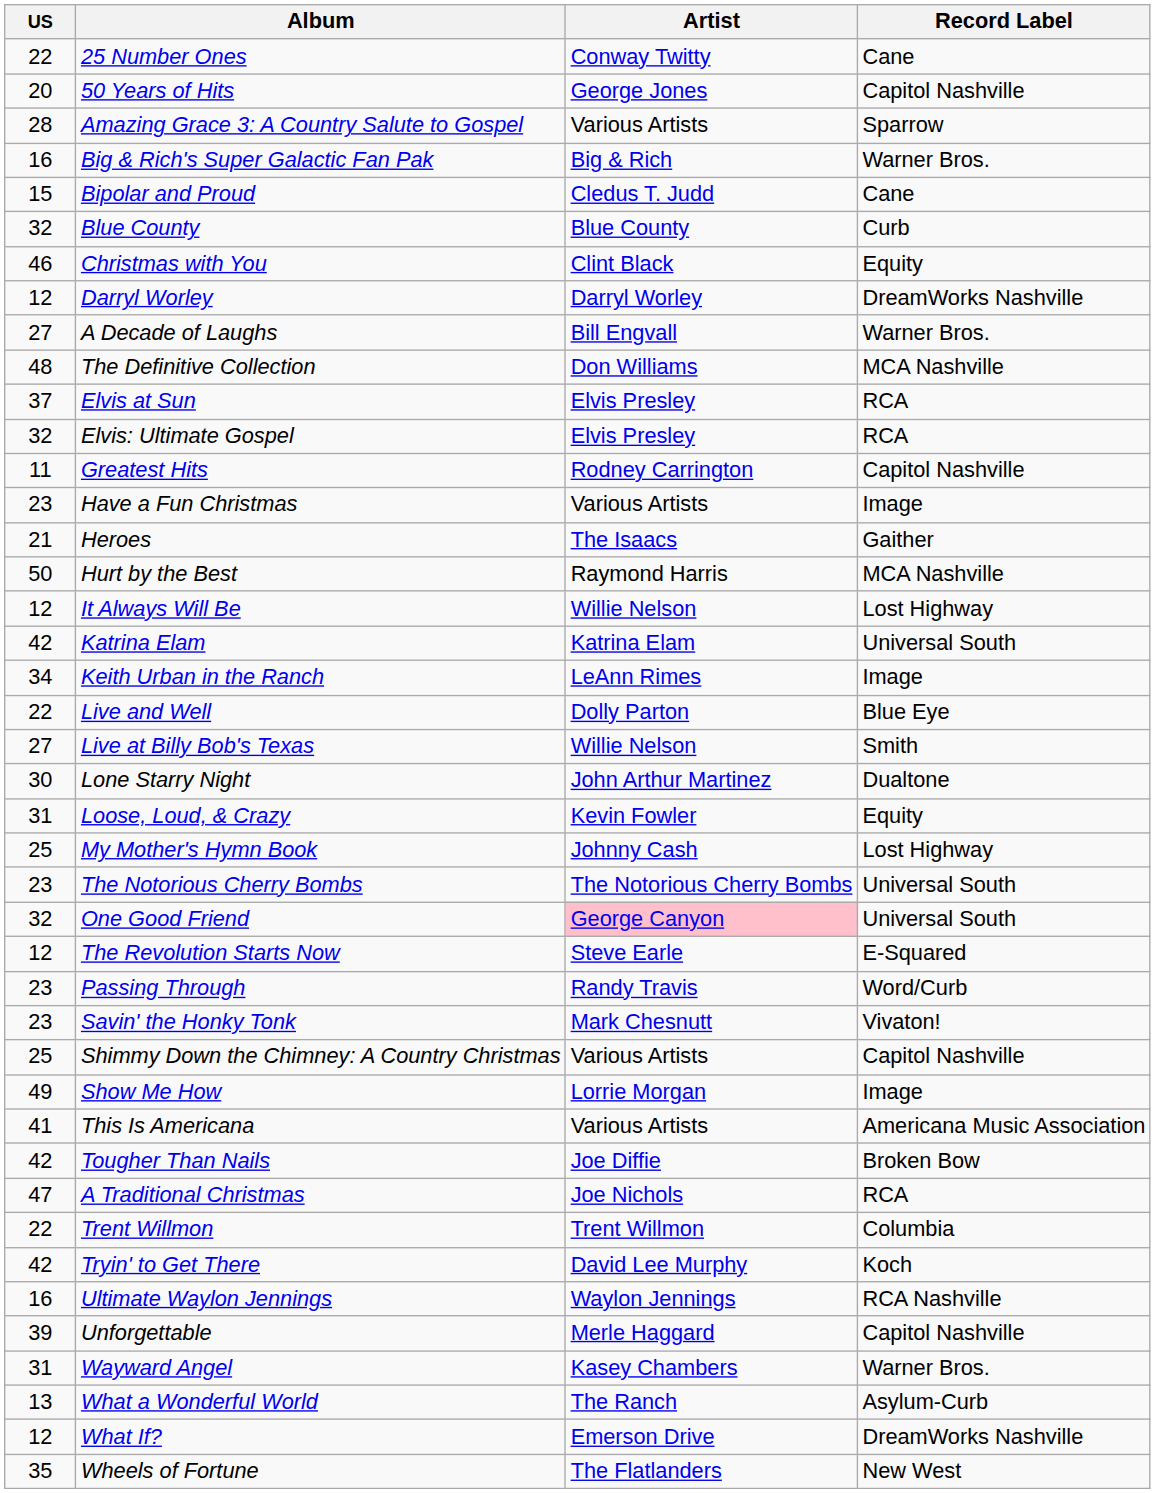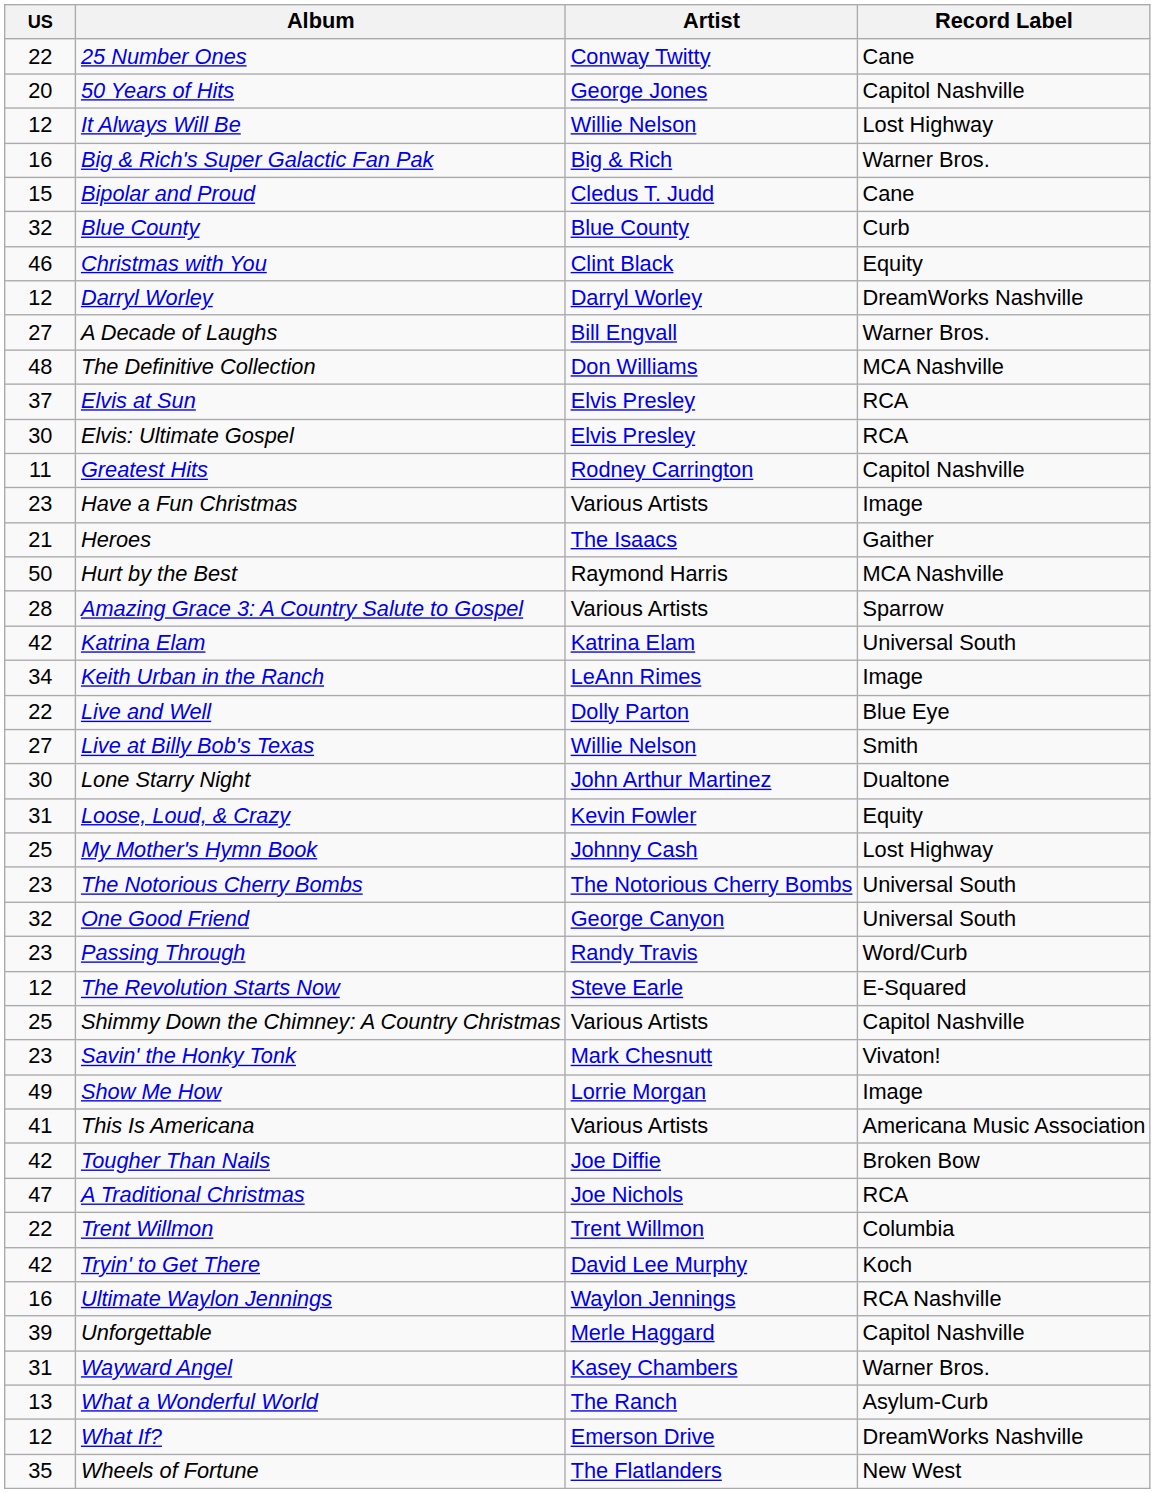rows swapped: Amazing Grace 3: A Country Salute to Gospel <-> It Always Will Be
Elvis: Ultimate Gospel | US: 32 -> 30
One Good Friend | Artist: pink background -> no background
rows swapped: Passing Through <-> The Revolution Starts Now
rows swapped: Savin' the Honky Tonk <-> Shimmy Down the Chimney: A Country Christmas
